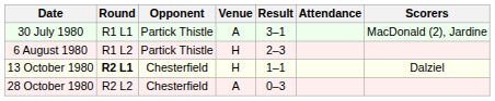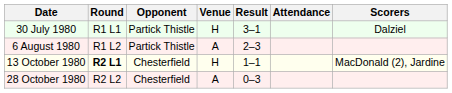30 July 1980 | Venue: A -> H
30 July 1980 | Scorers: MacDonald (2), Jardine -> Dalziel
6 August 1980 | Venue: H -> A
13 October 1980 | Scorers: Dalziel -> MacDonald (2), Jardine
